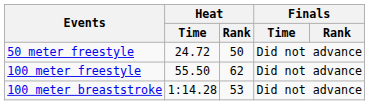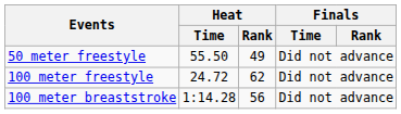50 meter freestyle | Heat / Time: 24.72 -> 55.50
50 meter freestyle | Heat / Rank: 50 -> 49
100 meter freestyle | Heat / Time: 55.50 -> 24.72
100 meter breaststroke | Heat / Rank: 53 -> 56
